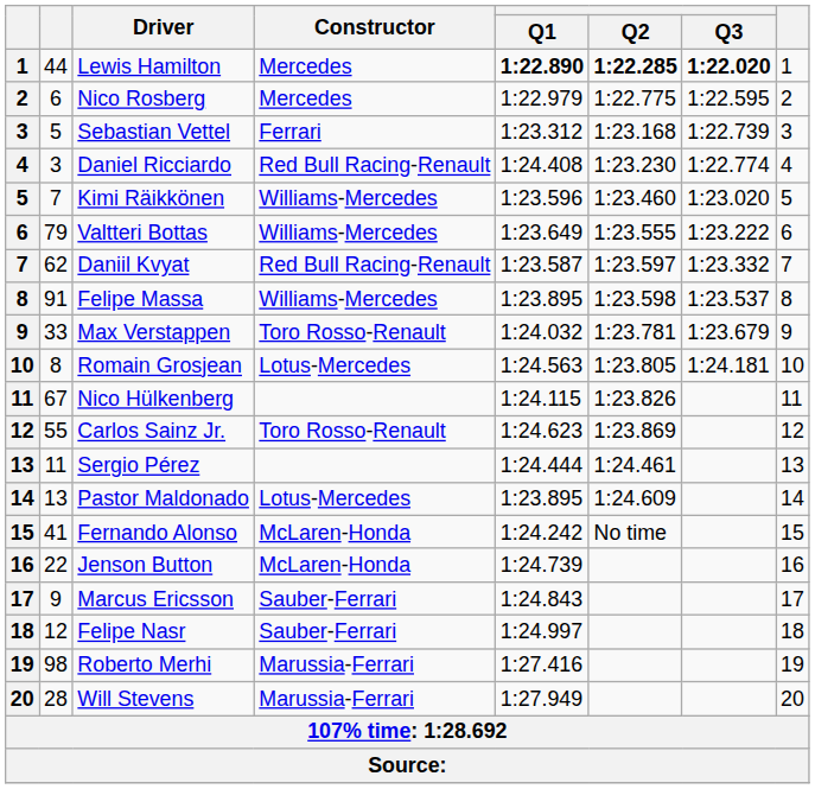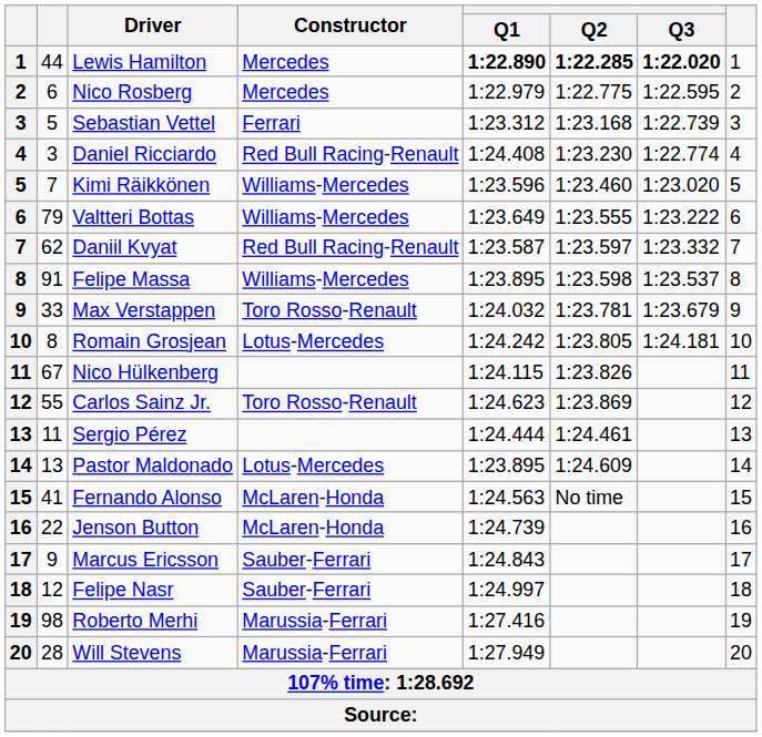Romain Grosjean | Q1: 1:24.563 -> 1:24.242
Fernando Alonso | Q1: 1:24.242 -> 1:24.563
